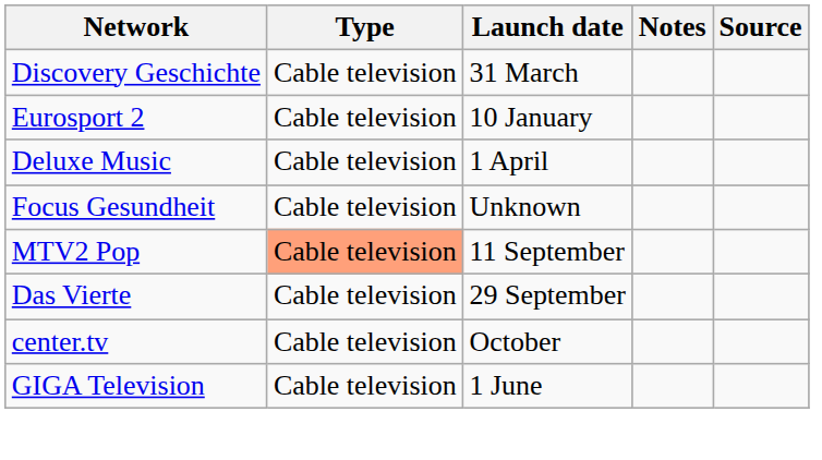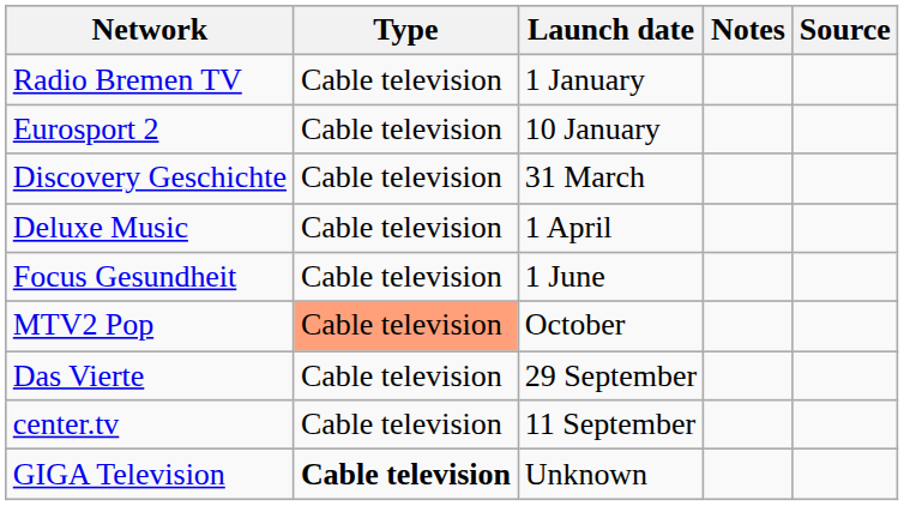+ row: Radio Bremen TV | Cable television | 1 January
rows swapped: Eurosport 2 <-> Discovery Geschichte
Focus Gesundheit | Launch date: Unknown -> 1 June
MTV2 Pop | Launch date: 11 September -> October
center.tv | Launch date: October -> 11 September
GIGA Television | Type: normal -> bold
GIGA Television | Launch date: 1 June -> Unknown
